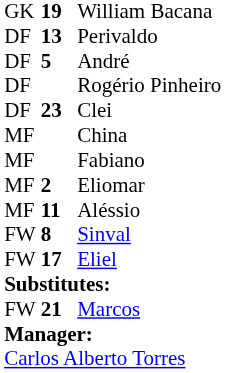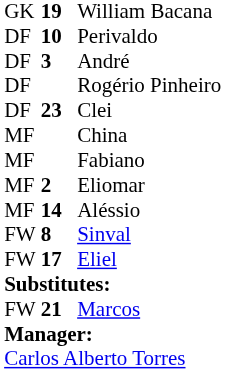Perivaldo | column 2: 13 -> 10
André | column 2: 5 -> 3
Aléssio | column 2: 11 -> 14
